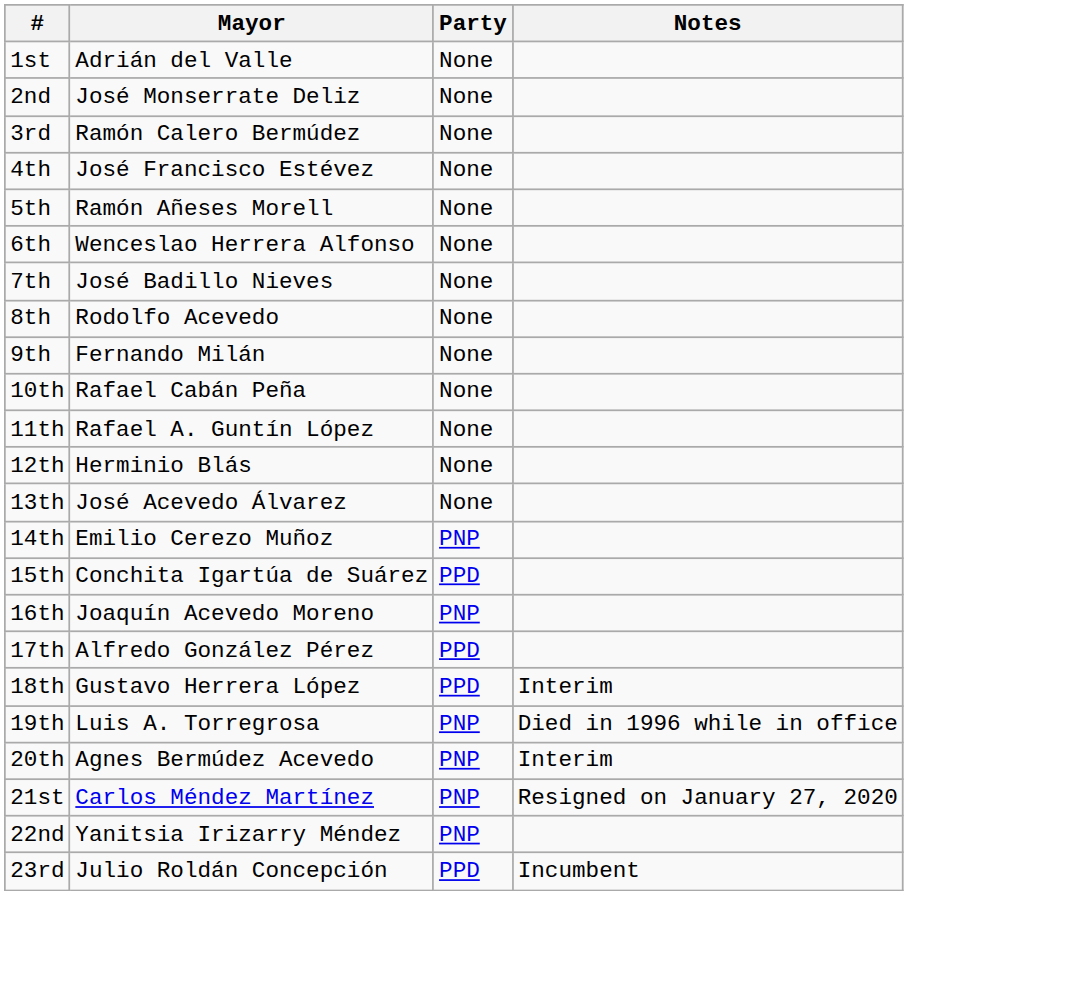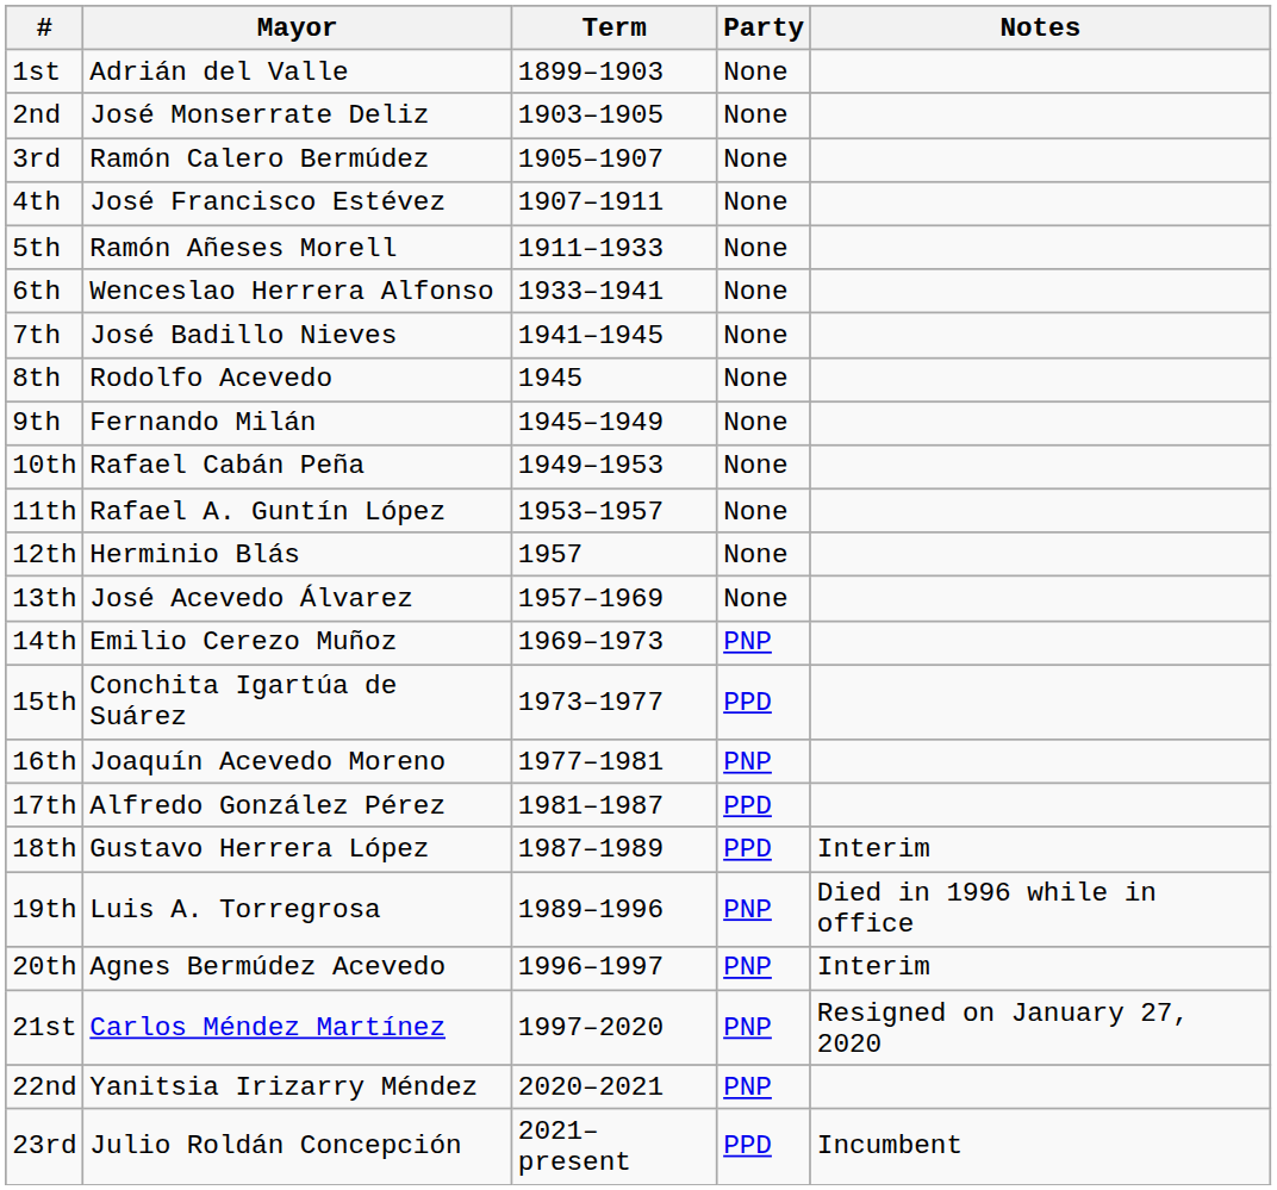+ column: Term | 1899–1903 | 1903–1905 | 1905–1907 | 1907–1911 | 1911–1933 | 1933–1941 | 1941–1945 | 1945 | 1945–1949 | 1949–1953 | 1953–1957 | 1957 | 1957–1969 | 1969–1973 | 1973–1977 | 1977–1981 | 1981–1987 | 1987–1989 | 1989–1996 | 1996–1997 | 1997–2020 | 2020–2021 | 2021–present
